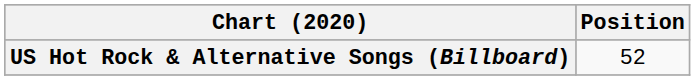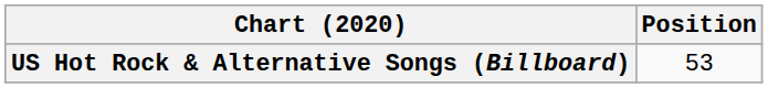US Hot Rock & Alternative Songs (Billboard) | Position: 52 -> 53
